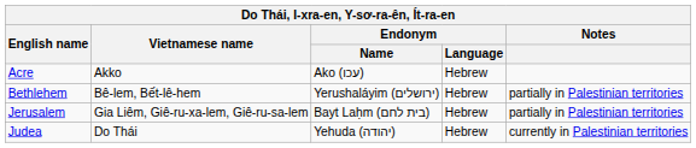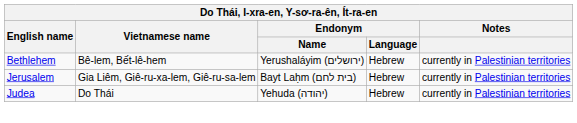- row: Acre | Akko | Ako (עכו) | Hebrew
Bethlehem | Notes: partially in Palestinian territories -> currently in Palestinian territories
Jerusalem | Notes: partially in Palestinian territories -> currently in Palestinian territories
